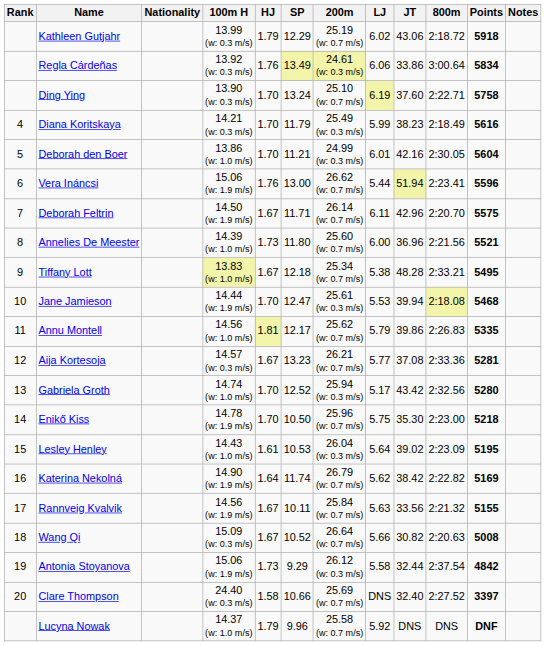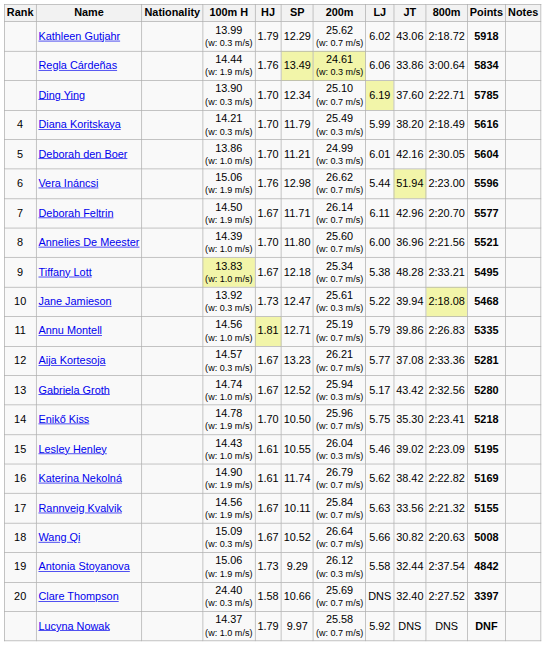Kathleen Gutjahr | 200m: 25.19 (w: 0.7 m/s) -> 25.62 (w: 0.7 m/s)
Regla Cárdeñas | 100m H: 13.92 (w: 0.3 m/s) -> 14.44 (w: 1.9 m/s)
Ding Ying | SP: 13.24 -> 12.34
Ding Ying | Points: 5758 -> 5785
Diana Koritskaya | JT: 38.23 -> 38.20
Vera Ináncsi | SP: 13.00 -> 12.98
Vera Ináncsi | 800m: 2:23.41 -> 2:23.00
Deborah Feltrin | Points: 5575 -> 5577
Annelies De Meester | HJ: 1.73 -> 1.70
Jane Jamieson | 100m H: 14.44 (w: 1.9 m/s) -> 13.92 (w: 0.3 m/s)
Jane Jamieson | HJ: 1.70 -> 1.73
Jane Jamieson | LJ: 5.53 -> 5.22
Annu Montell | SP: 12.17 -> 12.71
Annu Montell | 200m: 25.62 (w: 0.7 m/s) -> 25.19 (w: 0.7 m/s)
Gabriela Groth | HJ: 1.70 -> 1.67
Enikő Kiss | 800m: 2:23.00 -> 2:23.41
Lesley Henley | SP: 10.53 -> 10.55
Lesley Henley | LJ: 5.64 -> 5.46
Katerina Nekolná | HJ: 1.64 -> 1.61
Lucyna Nowak | SP: 9.96 -> 9.97
